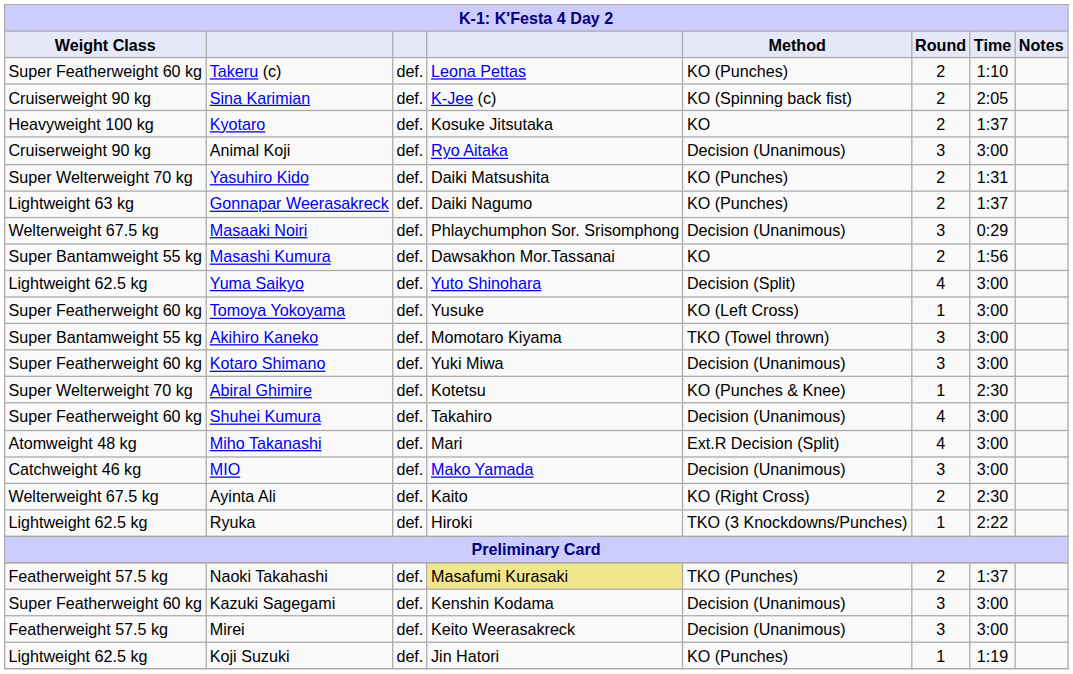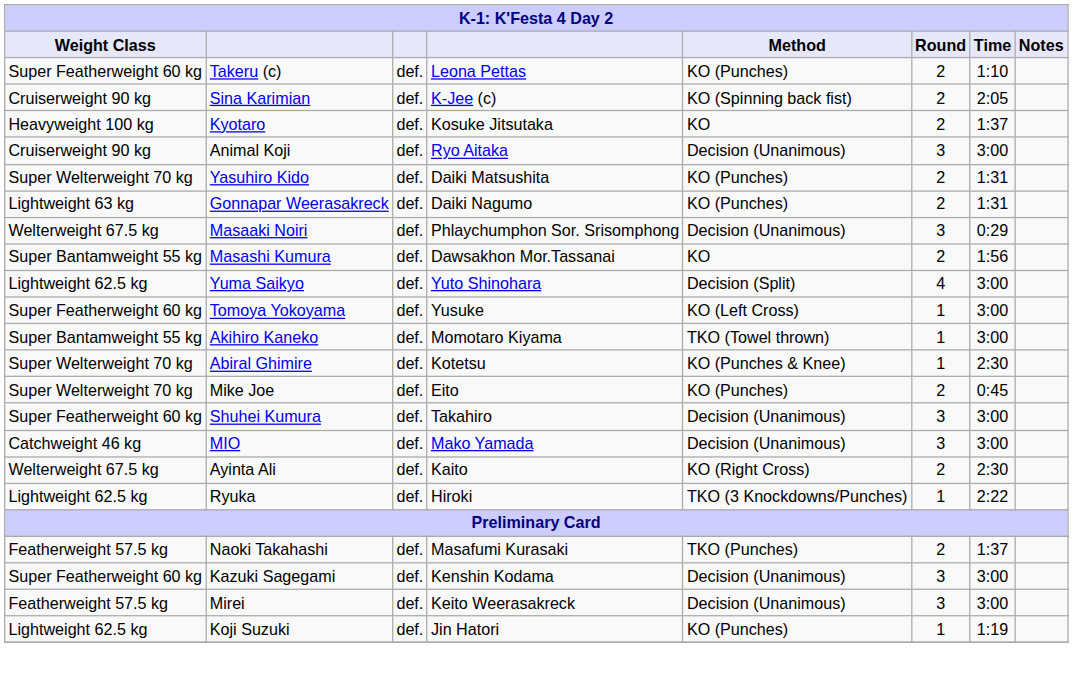Gonnapar Weerasakreck | Time: 1:37 -> 1:31
Akihiro Kaneko | Round: 3 -> 1
- row: Super Featherweight 60 kg | Kotaro Shimano | def. | Yuki Miwa | Decision (Unanimous) | 3 | 3:00
+ row: Super Welterweight 70 kg | Mike Joe | def. | Eito | KO (Punches) | 2 | 0:45
Shuhei Kumura | Round: 4 -> 3
- row: Atomweight 48 kg | Miho Takanashi | def. | Mari | Ext.R Decision (Split) | 4 | 3:00
Naoki Takahashi | column 4: khaki background -> no background
